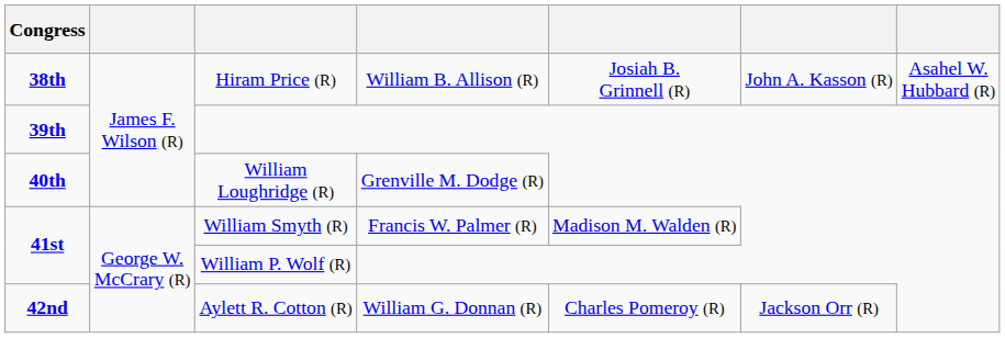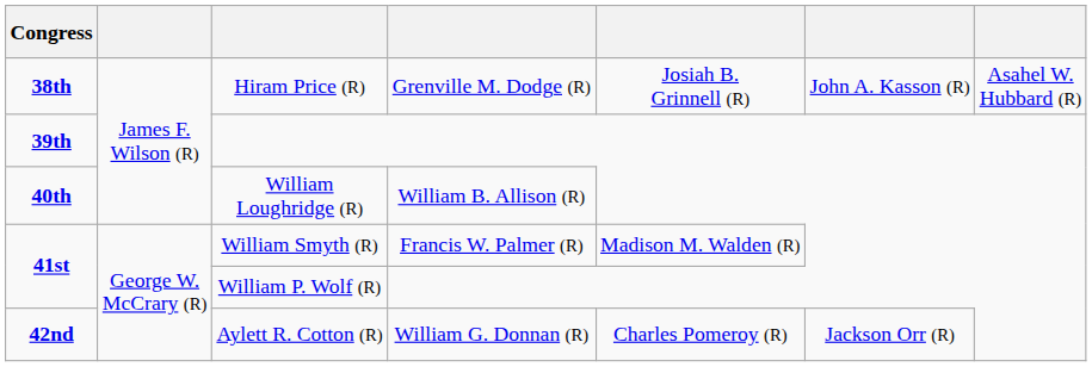Hiram Price (R) | column 4: William B. Allison (R) -> Grenville M. Dodge (R)
William Loughridge (R) | column 4: Grenville M. Dodge (R) -> William B. Allison (R)
